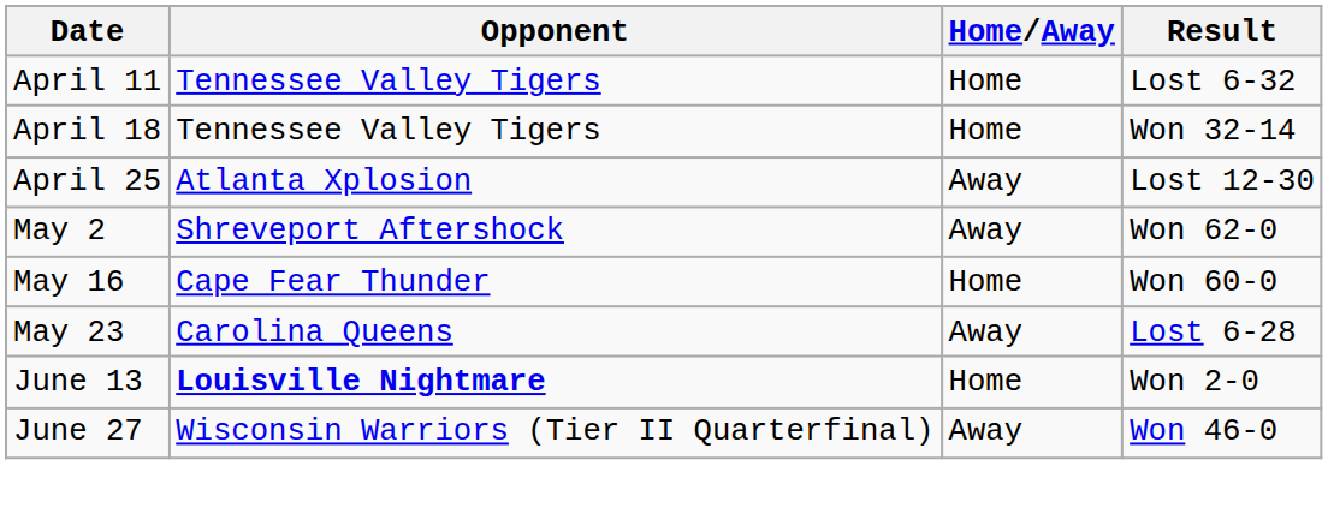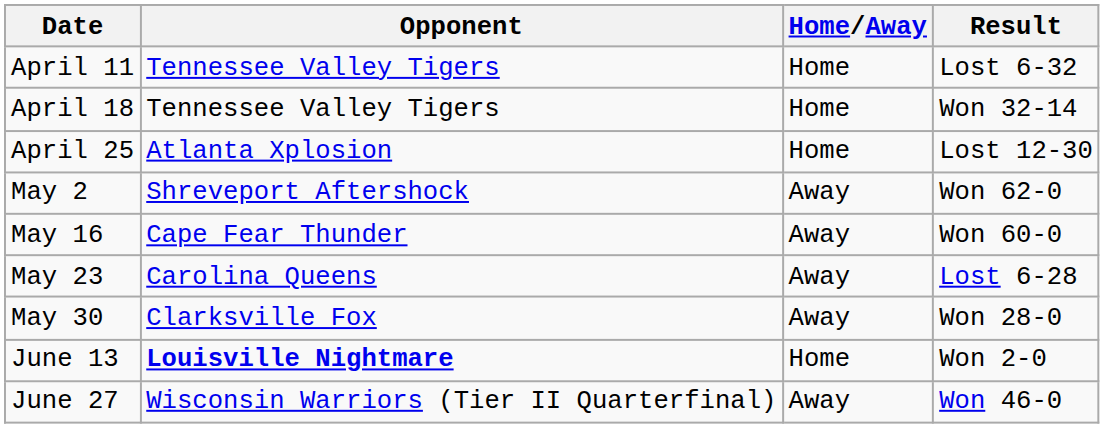April 25 | Home/Away: Away -> Home
May 16 | Home/Away: Home -> Away
+ row: May 30 | Clarksville Fox | Away | Won 28-0
